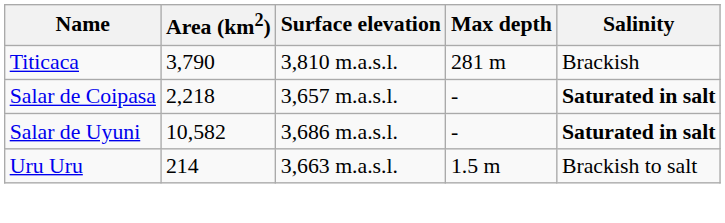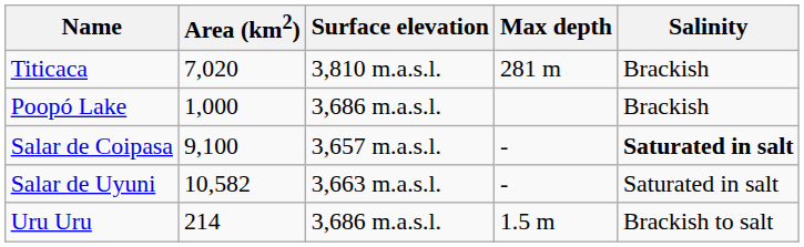Titicaca | Area (km2): 3,790 -> 7,020
+ row: Poopó Lake | 1,000 | 3,686 m.a.s.l. | Brackish
Salar de Coipasa | Area (km2): 2,218 -> 9,100
Salar de Uyuni | Surface elevation: 3,686 m.a.s.l. -> 3,663 m.a.s.l.
Salar de Uyuni | Salinity: bold -> normal
Uru Uru | Surface elevation: 3,663 m.a.s.l. -> 3,686 m.a.s.l.
